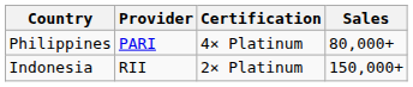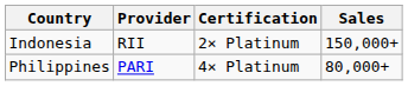rows swapped: Indonesia <-> Philippines
